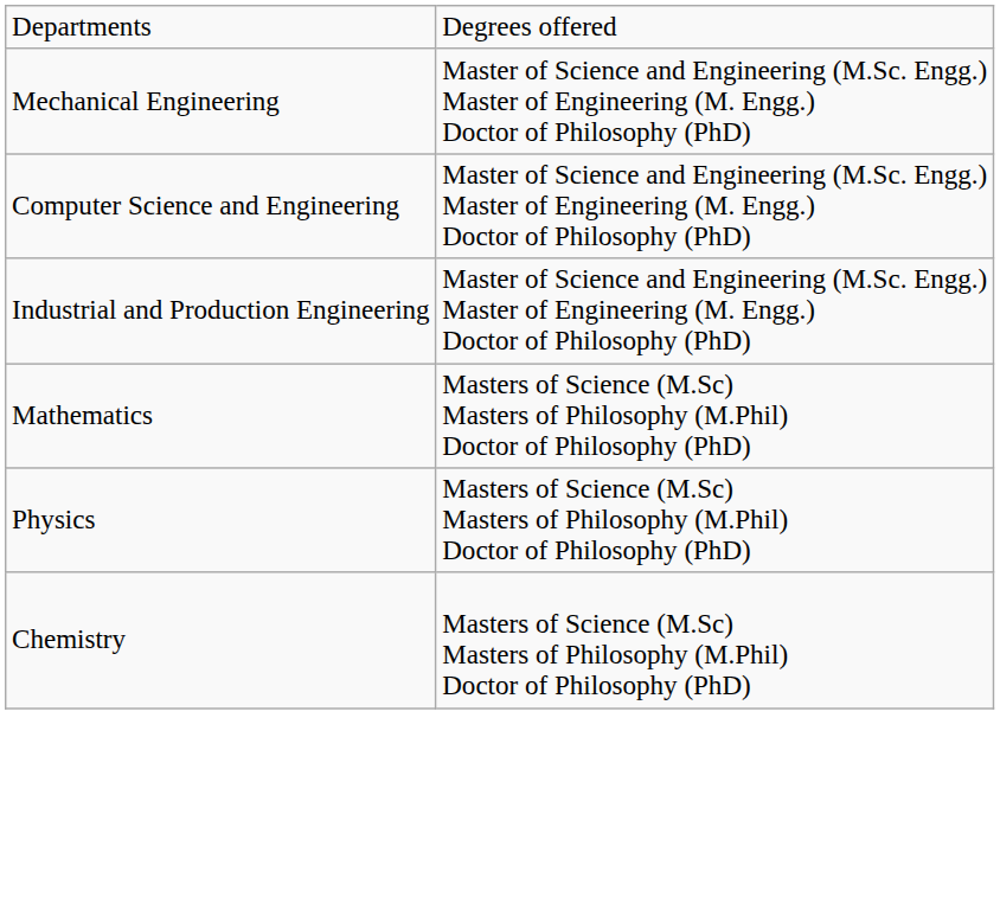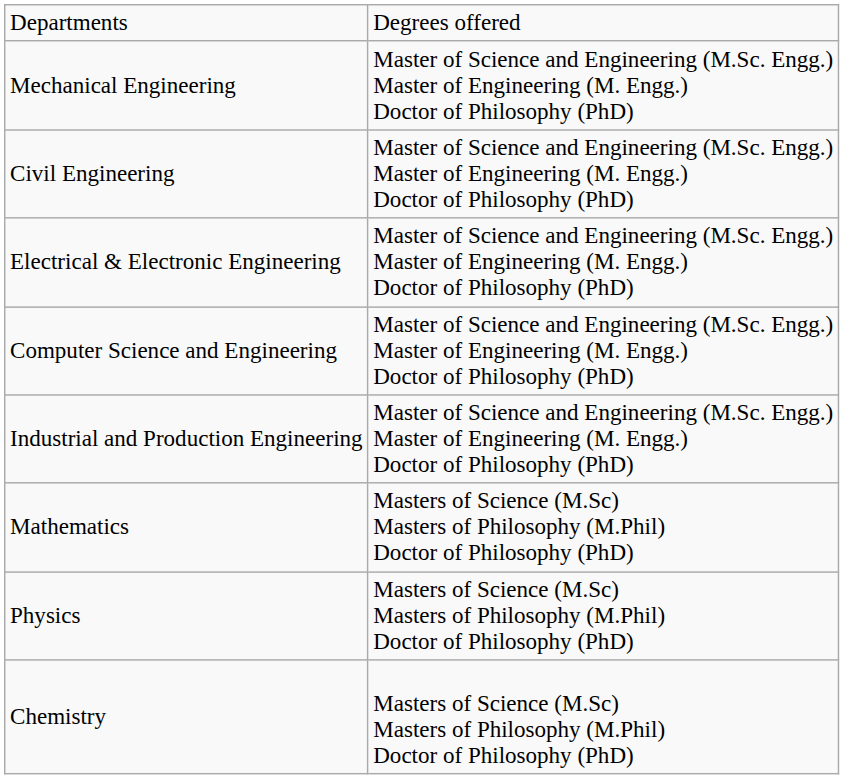+ row: Civil Engineering | Master of Science and Engineering (M.Sc. Engg.) Master of Engineering (M. Engg.) Doctor of Philosophy (PhD)
+ row: Electrical & Electronic Engineering | Master of Science and Engineering (M.Sc. Engg.) Master of Engineering (M. Engg.) Doctor of Philosophy (PhD)
